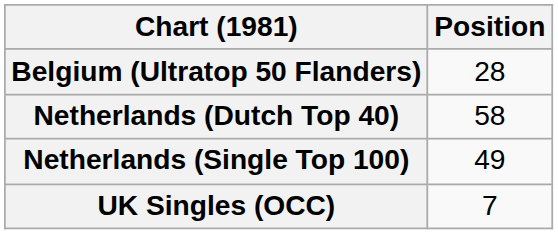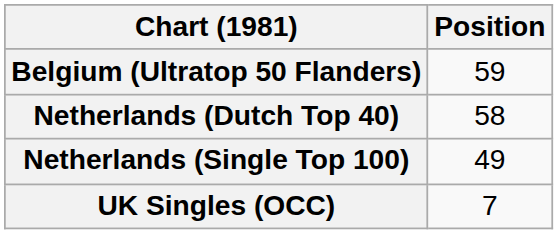Belgium (Ultratop 50 Flanders) | Position: 28 -> 59
